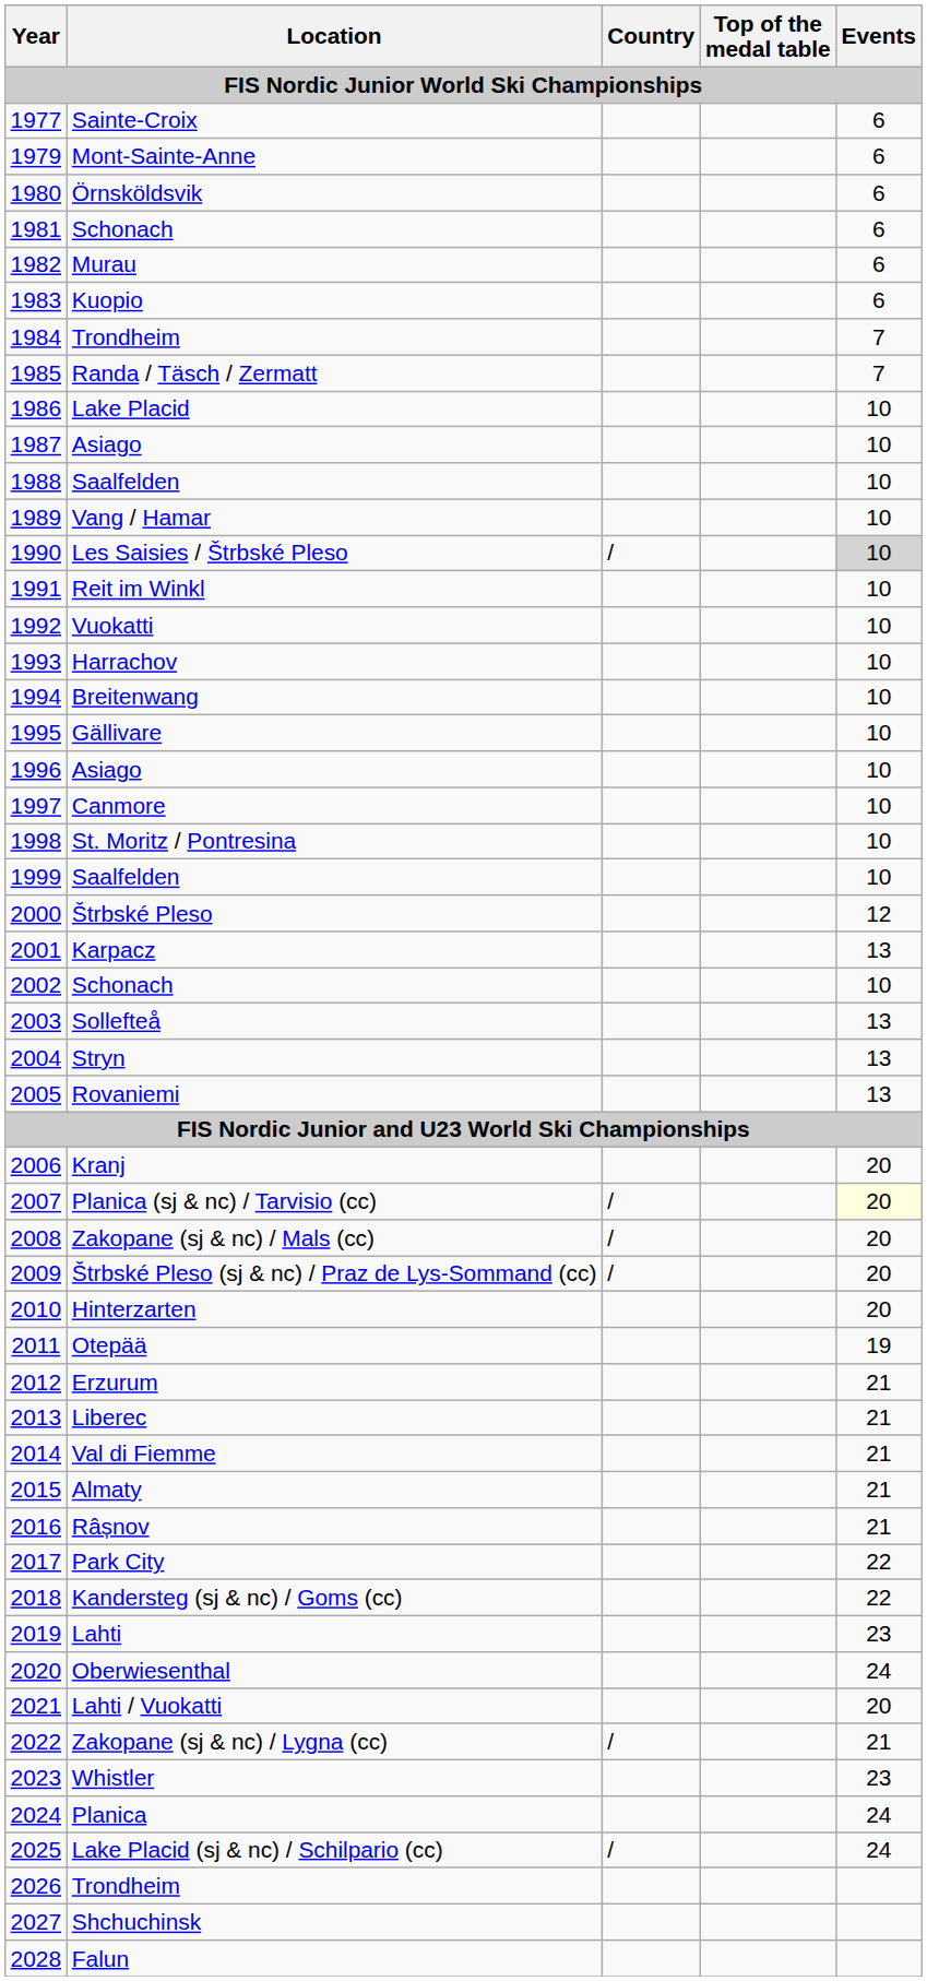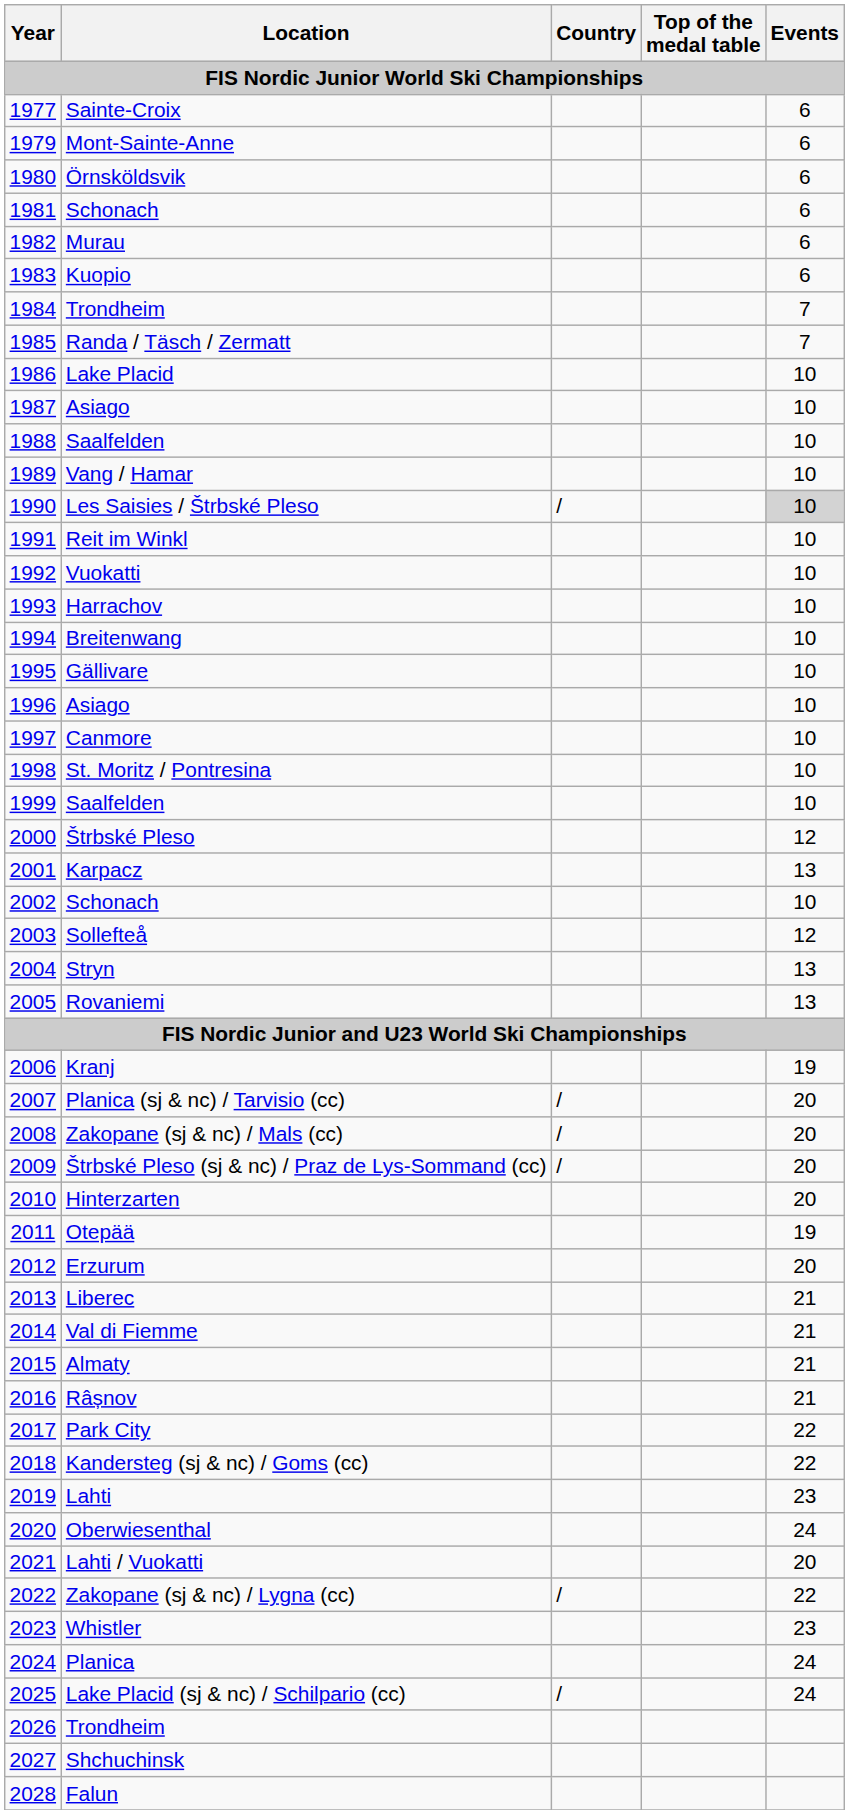Sollefteå | Events: 13 -> 12
Kranj | Events: 20 -> 19
Planica (sj & nc) / Tarvisio (cc) | Events: lightyellow background -> no background
Erzurum | Events: 21 -> 20
Zakopane (sj & nc) / Lygna (cc) | Events: 21 -> 22
